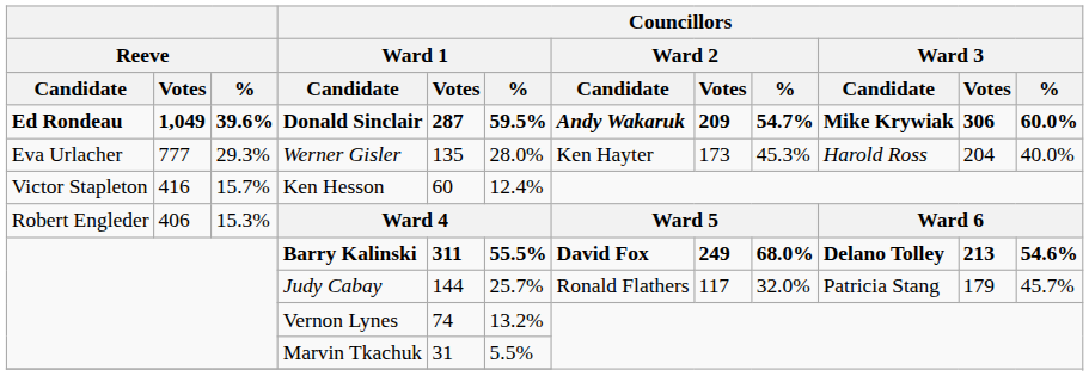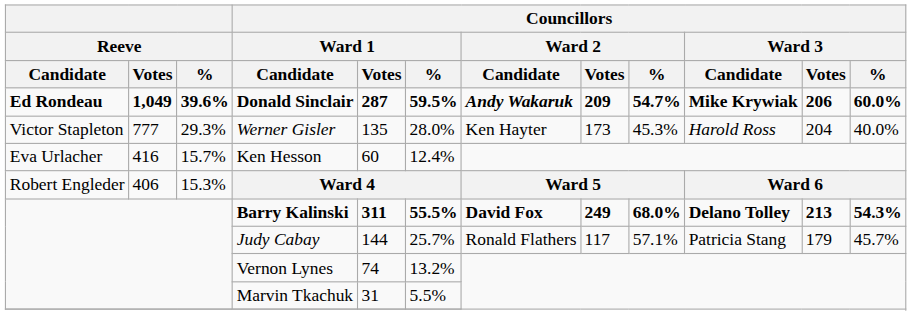Donald Sinclair | Councillors / Ward 3 / Votes: 306 -> 206
Werner Gisler | Reeve / Candidate: Eva Urlacher -> Victor Stapleton
Ken Hesson | Reeve / Candidate: Victor Stapleton -> Eva Urlacher
Barry Kalinski | Councillors / Ward 3 / %: 54.6% -> 54.3%
Judy Cabay | Councillors / Ward 2 / %: 32.0% -> 57.1%
